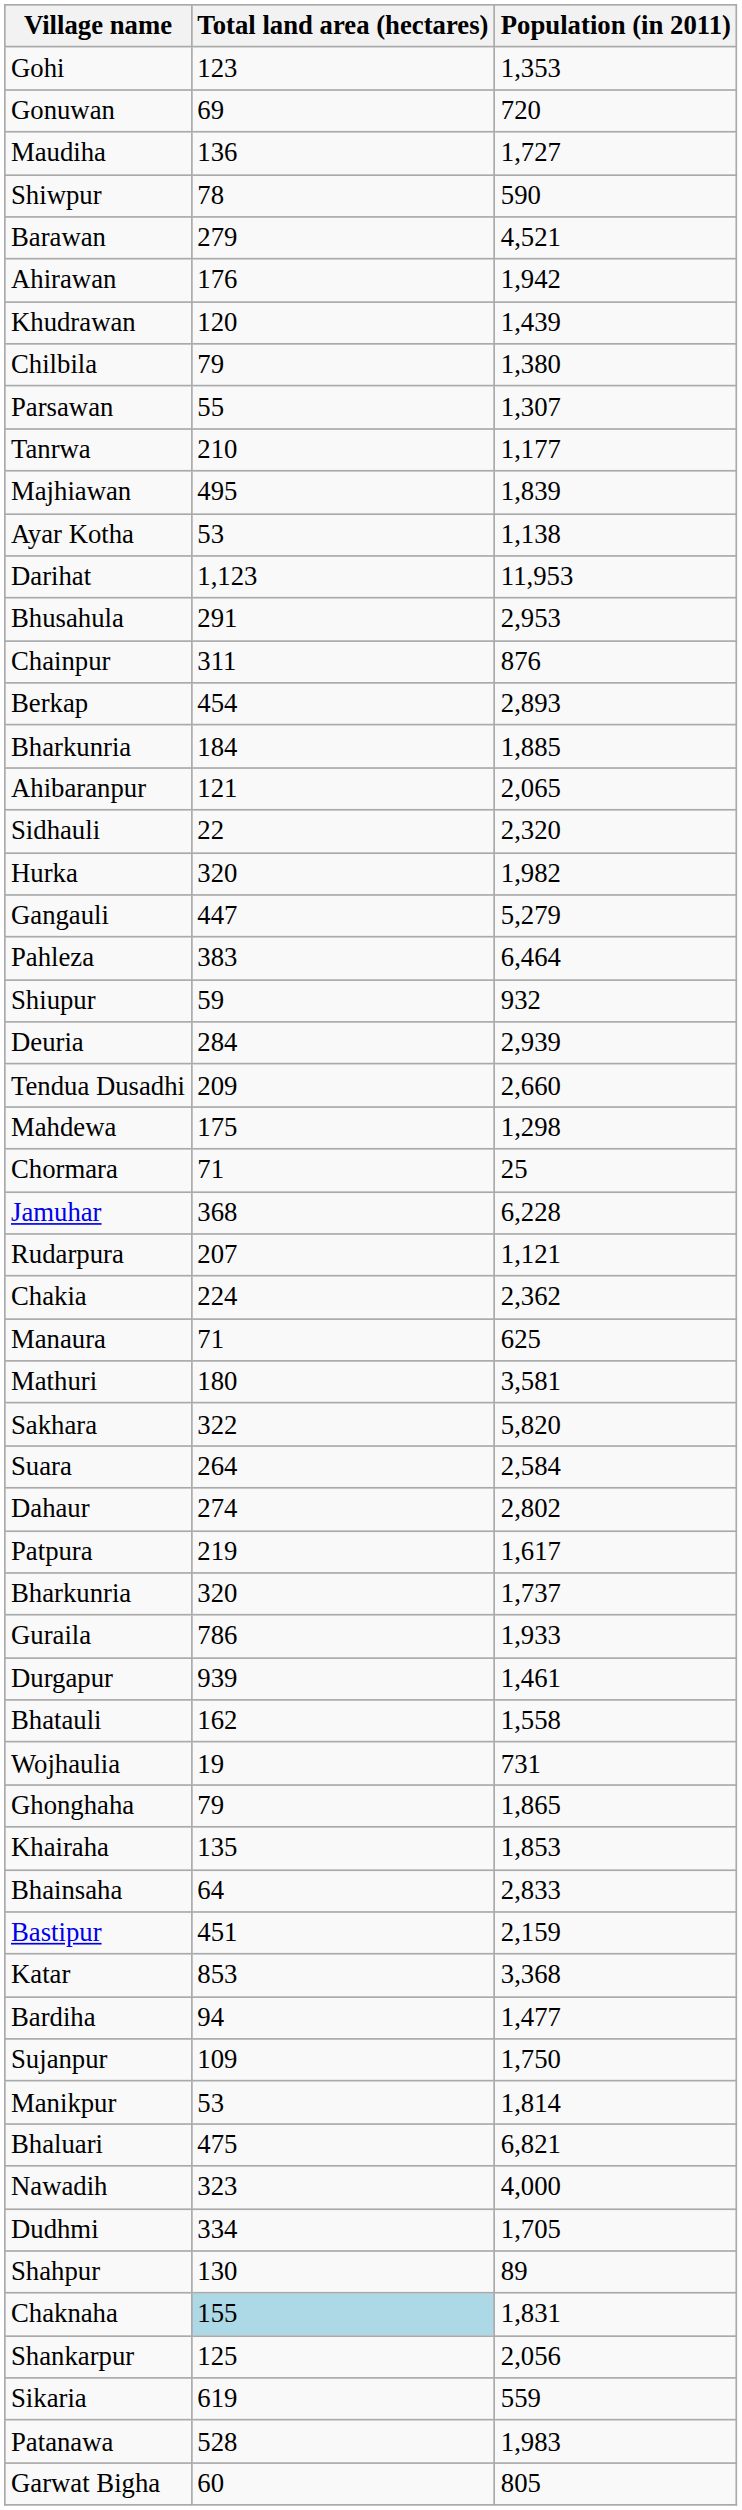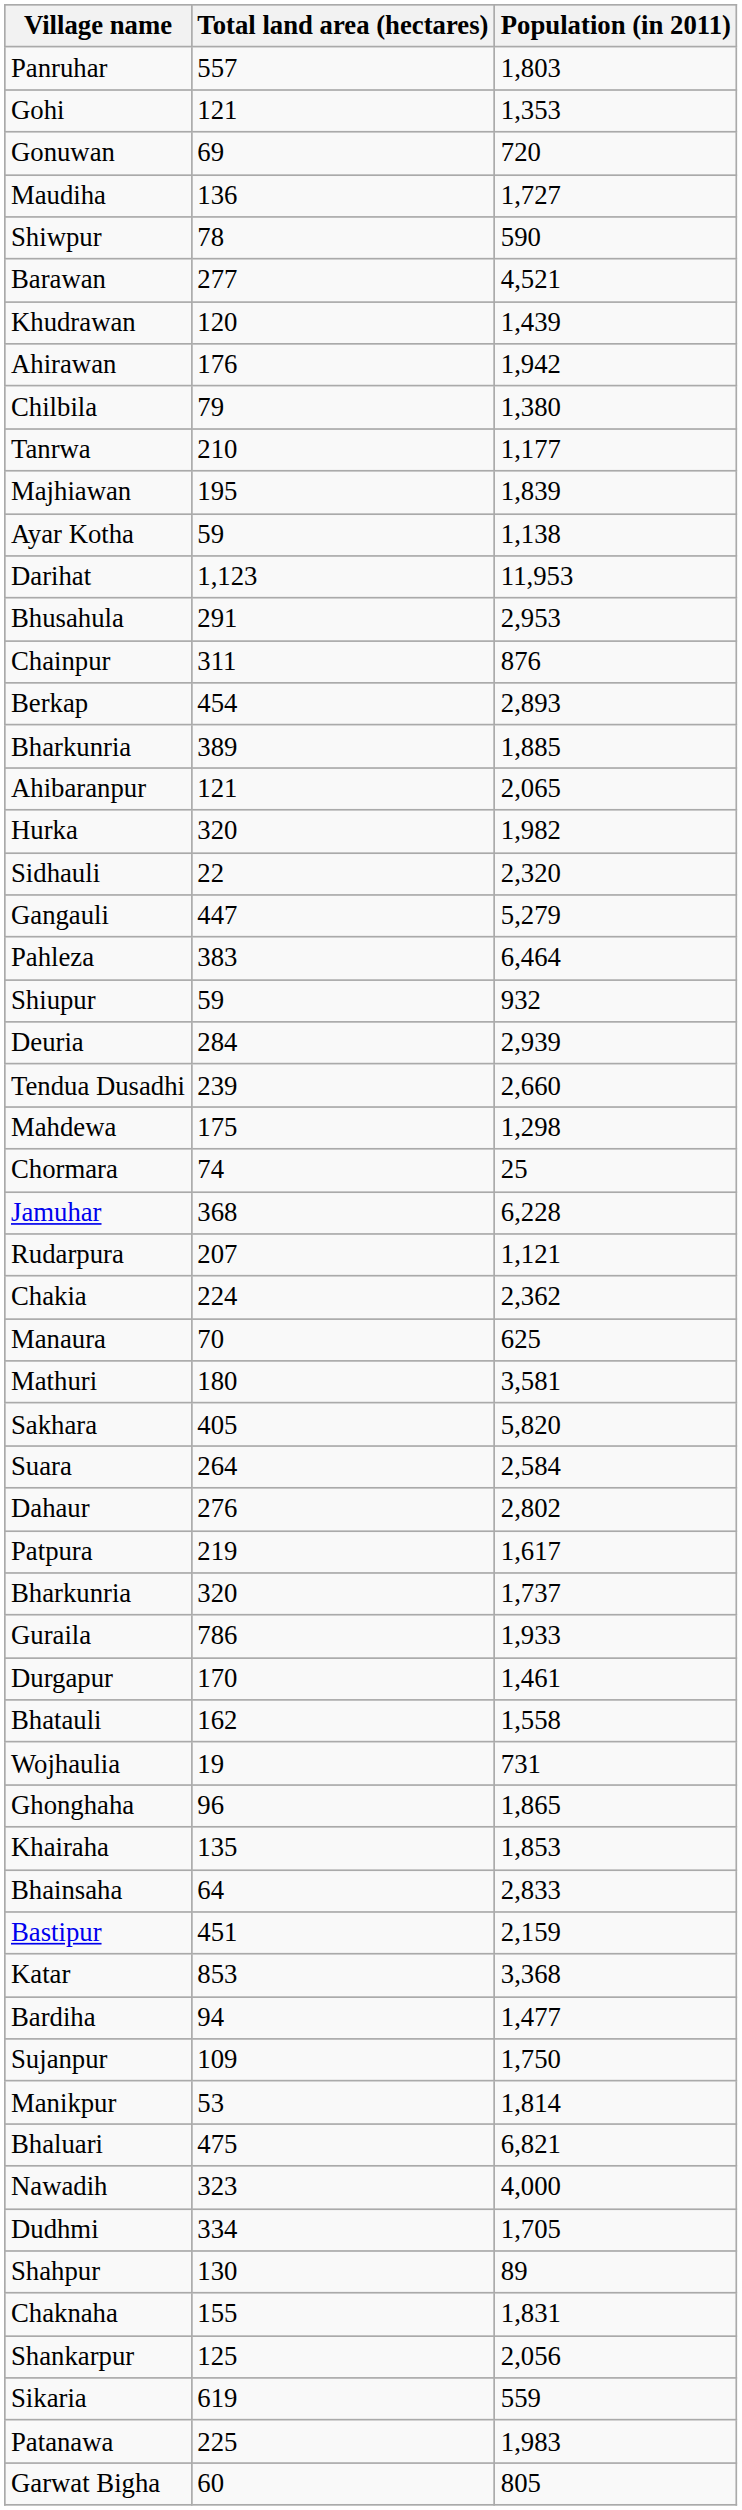+ row: Panruhar | 557 | 1,803
Gohi | Total land area (hectares): 123 -> 121
Barawan | Total land area (hectares): 279 -> 277
rows swapped: Ahirawan <-> Khudrawan
- row: Parsawan | 55 | 1,307
Majhiawan | Total land area (hectares): 495 -> 195
Ayar Kotha | Total land area (hectares): 53 -> 59
Bharkunria / 1,885 | Total land area (hectares): 184 -> 389
rows swapped: Hurka <-> Sidhauli
Tendua Dusadhi | Total land area (hectares): 209 -> 239
Chormara | Total land area (hectares): 71 -> 74
Manaura | Total land area (hectares): 71 -> 70
Sakhara | Total land area (hectares): 322 -> 405
Dahaur | Total land area (hectares): 274 -> 276
Durgapur | Total land area (hectares): 939 -> 170
Ghonghaha | Total land area (hectares): 79 -> 96
Chaknaha | Total land area (hectares): lightblue background -> no background
Patanawa | Total land area (hectares): 528 -> 225
